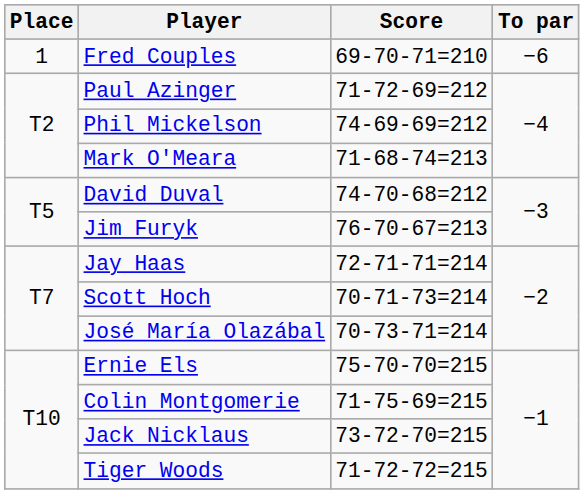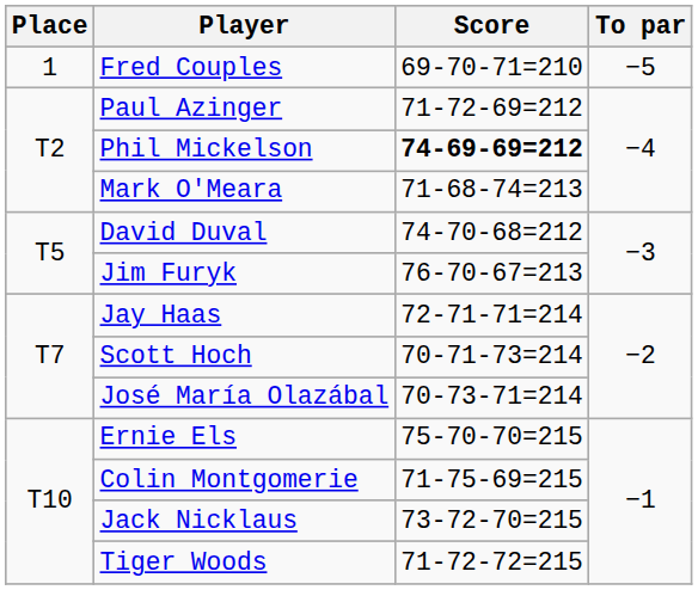Fred Couples | To par: −6 -> −5
Phil Mickelson | Score: normal -> bold
